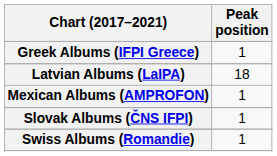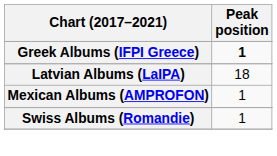Greek Albums (IFPI Greece) | Peak position: normal -> bold
- row: Slovak Albums (ČNS IFPI) | 1
